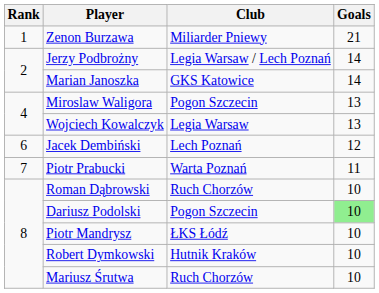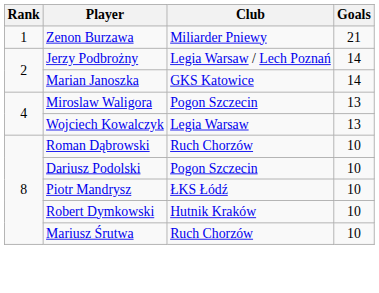- row: 6 | Jacek Dembiński | Lech Poznań | 12
- row: 7 | Piotr Prabucki | Warta Poznań | 11
Dariusz Podolski | Goals: lightgreen background -> no background
